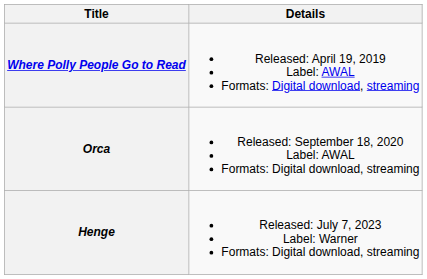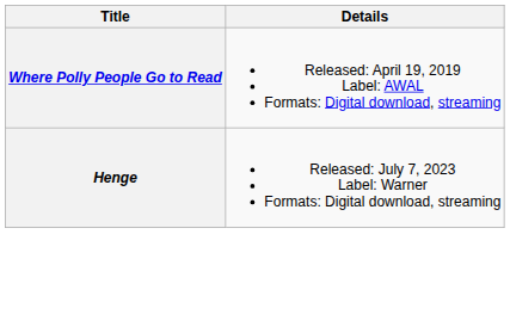- row: Orca | Released: September 18, 2020 Label: AWAL Formats: Digital download, streaming
